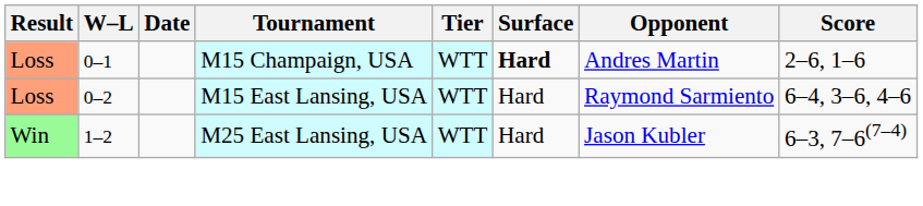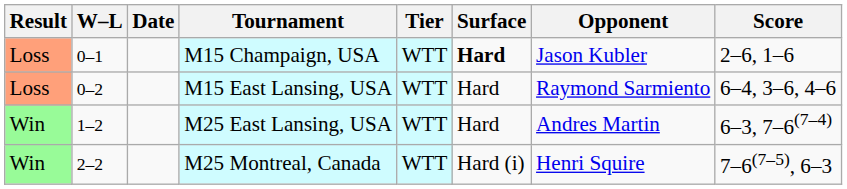M15 Champaign, USA | Opponent: Andres Martin -> Jason Kubler
M25 East Lansing, USA | Opponent: Jason Kubler -> Andres Martin
+ row: Win | 2–2 | M25 Montreal, Canada | WTT | Hard (i) | Henri Squire | 7–6(7–5), 6–3
